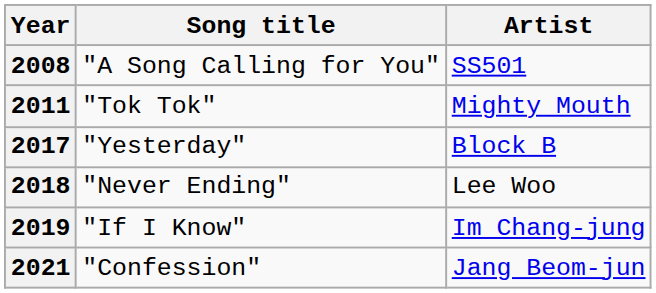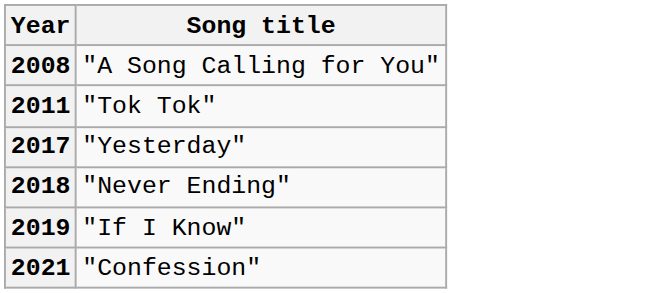- column: Artist | SS501 | Mighty Mouth | Block B | Lee Woo | Im Chang-jung | Jang Beom-jun
